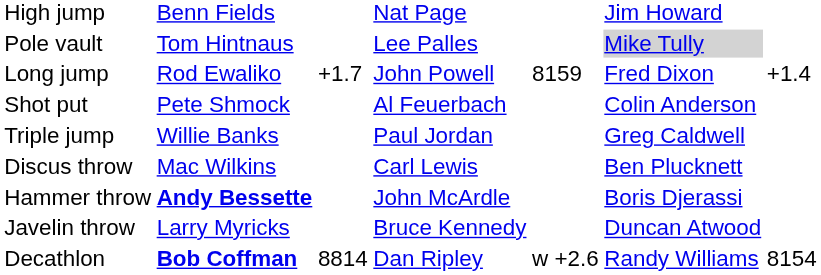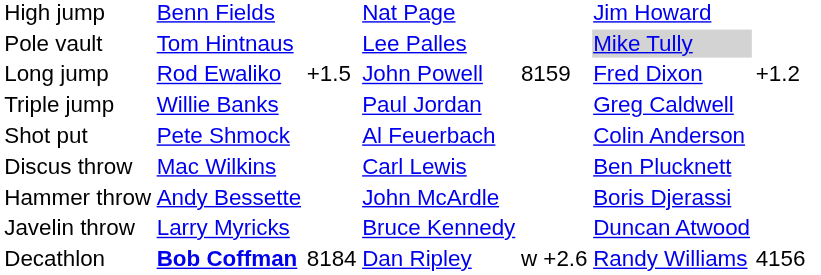Long jump | column 3: +1.7 -> +1.5
Long jump | column 7: +1.4 -> +1.2
rows swapped: Triple jump <-> Shot put
Hammer throw | column 2: bold -> normal
Decathlon | column 3: 8814 -> 8184
Decathlon | column 7: 8154 -> 4156
